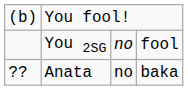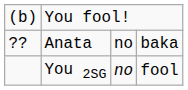rows swapped: Anata <-> You 2SG
